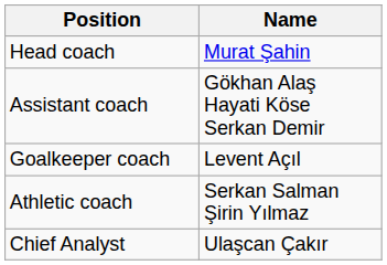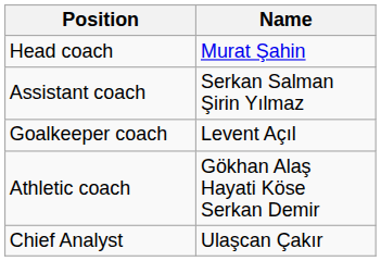Assistant coach | Name: Gökhan Alaş Hayati Köse Serkan Demir -> Serkan Salman Şirin Yılmaz
Athletic coach | Name: Serkan Salman Şirin Yılmaz -> Gökhan Alaş Hayati Köse Serkan Demir
